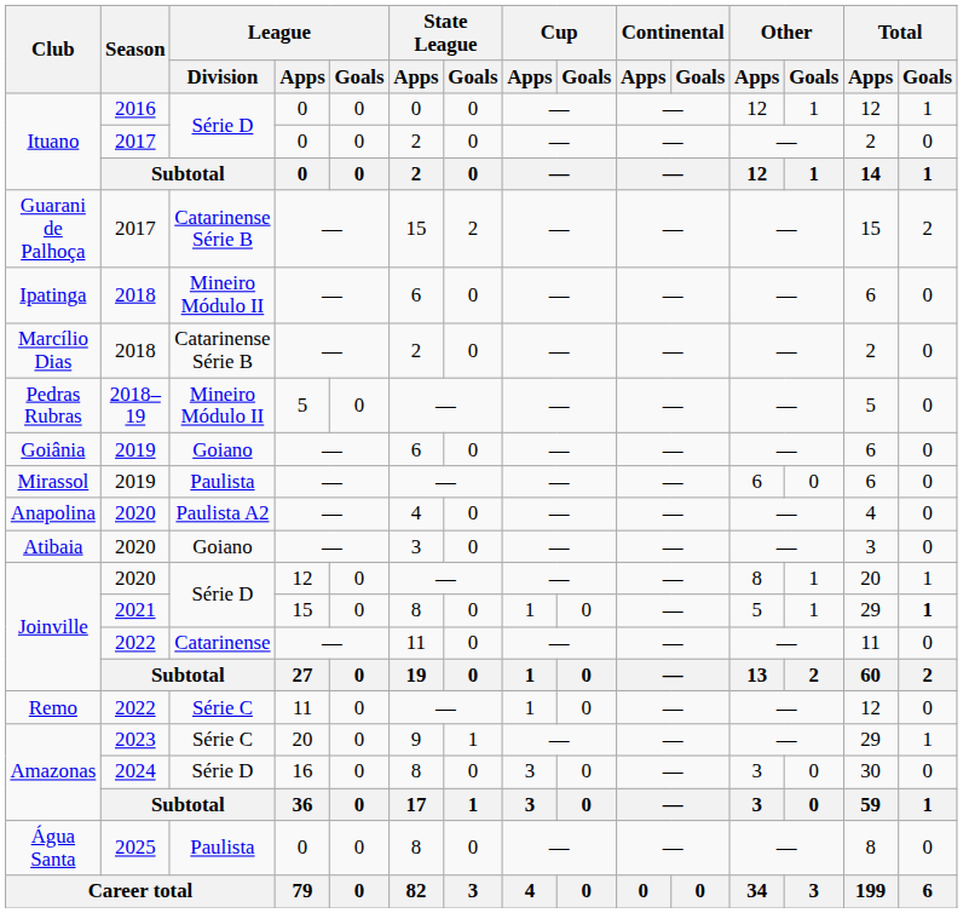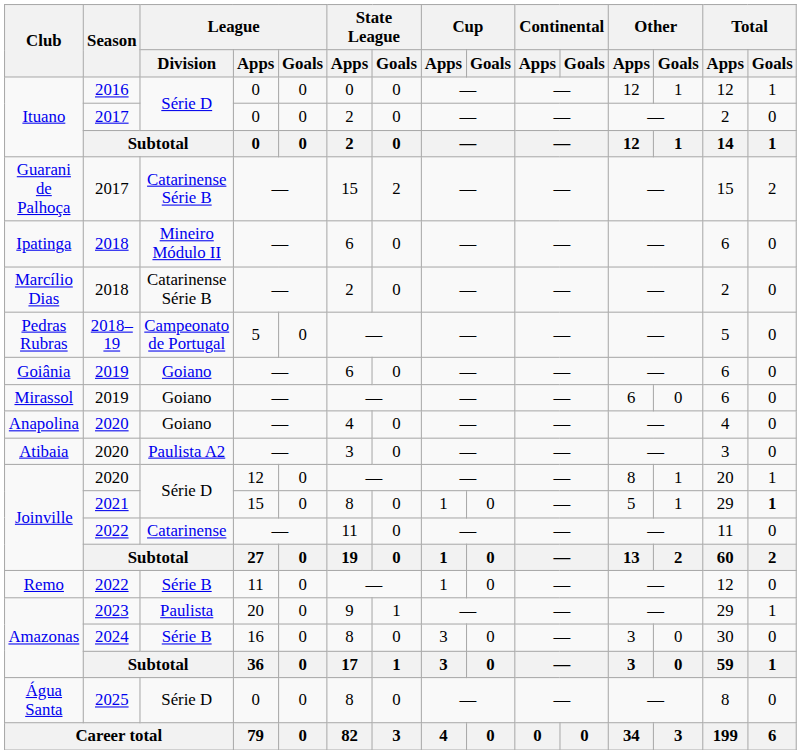Pedras Rubras | League / Division: Mineiro Módulo II -> Campeonato de Portugal
Mirassol | League / Division: Paulista -> Goiano
Anapolina | League / Division: Paulista A2 -> Goiano
Atibaia | League / Division: Goiano -> Paulista A2
Remo | League / Division: Série C -> Série B
Amazonas / 2023 | League / Division: Série C -> Paulista
Amazonas / 2024 | League / Division: Série D -> Série B
Água Santa | League / Division: Paulista -> Série D
